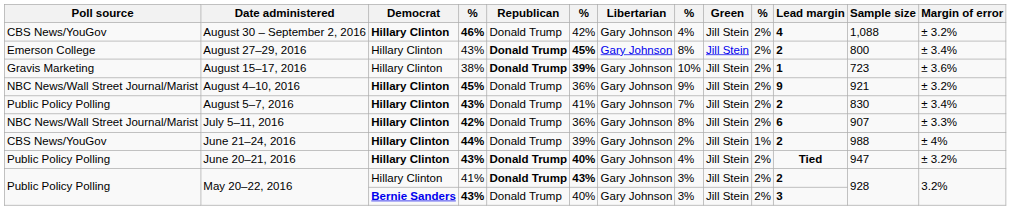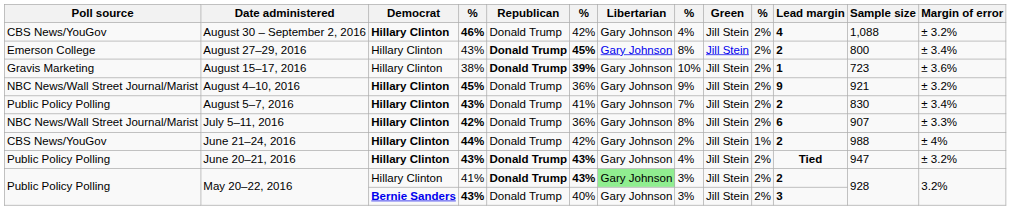June 21–24, 2016 | column 6: 39% -> 42%
June 20–21, 2016 | column 6: 40% -> 43%
May 20–22, 2016 / 41% | Libertarian: no background -> lightgreen background
